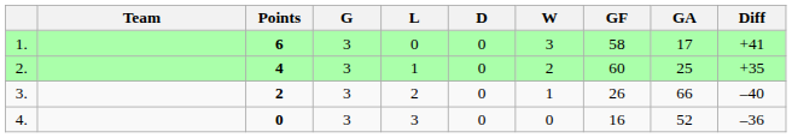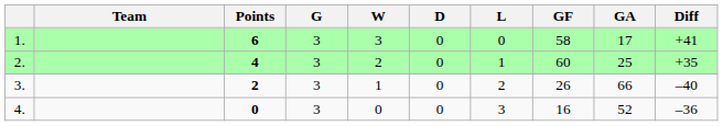columns swapped: W <-> L
